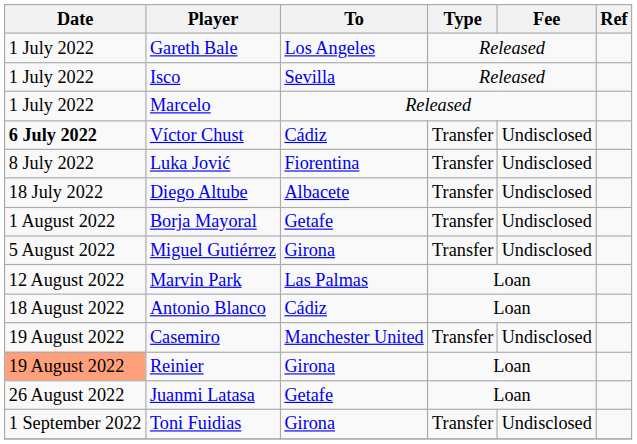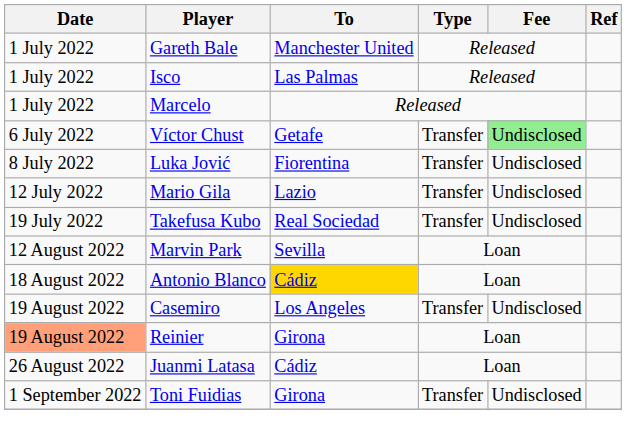Gareth Bale | To: Los Angeles -> Manchester United
Isco | To: Sevilla -> Las Palmas
Víctor Chust | Date: bold -> normal
Víctor Chust | To: Cádiz -> Getafe
Víctor Chust | Fee: no background -> lightgreen background
+ row: 12 July 2022 | Mario Gila | Lazio | Transfer | Undisclosed
- row: 18 July 2022 | Diego Altube | Albacete | Transfer | Undisclosed
+ row: 19 July 2022 | Takefusa Kubo | Real Sociedad | Transfer | Undisclosed
- row: 1 August 2022 | Borja Mayoral | Getafe | Transfer | Undisclosed
- row: 5 August 2022 | Miguel Gutiérrez | Girona | Transfer | Undisclosed
Marvin Park | To: Las Palmas -> Sevilla
Antonio Blanco | To: no background -> gold background
Casemiro | To: Manchester United -> Los Angeles
Juanmi Latasa | To: Getafe -> Cádiz
